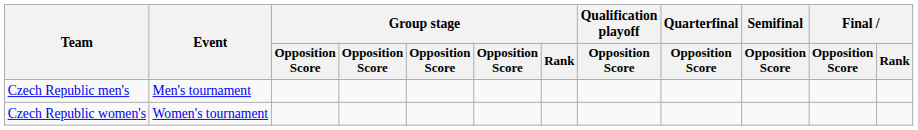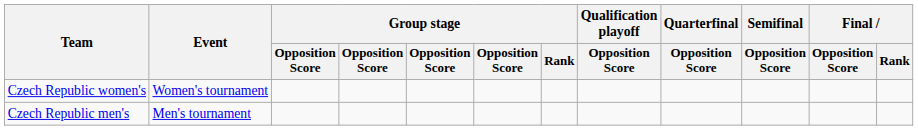rows swapped: Czech Republic men's <-> Czech Republic women's
